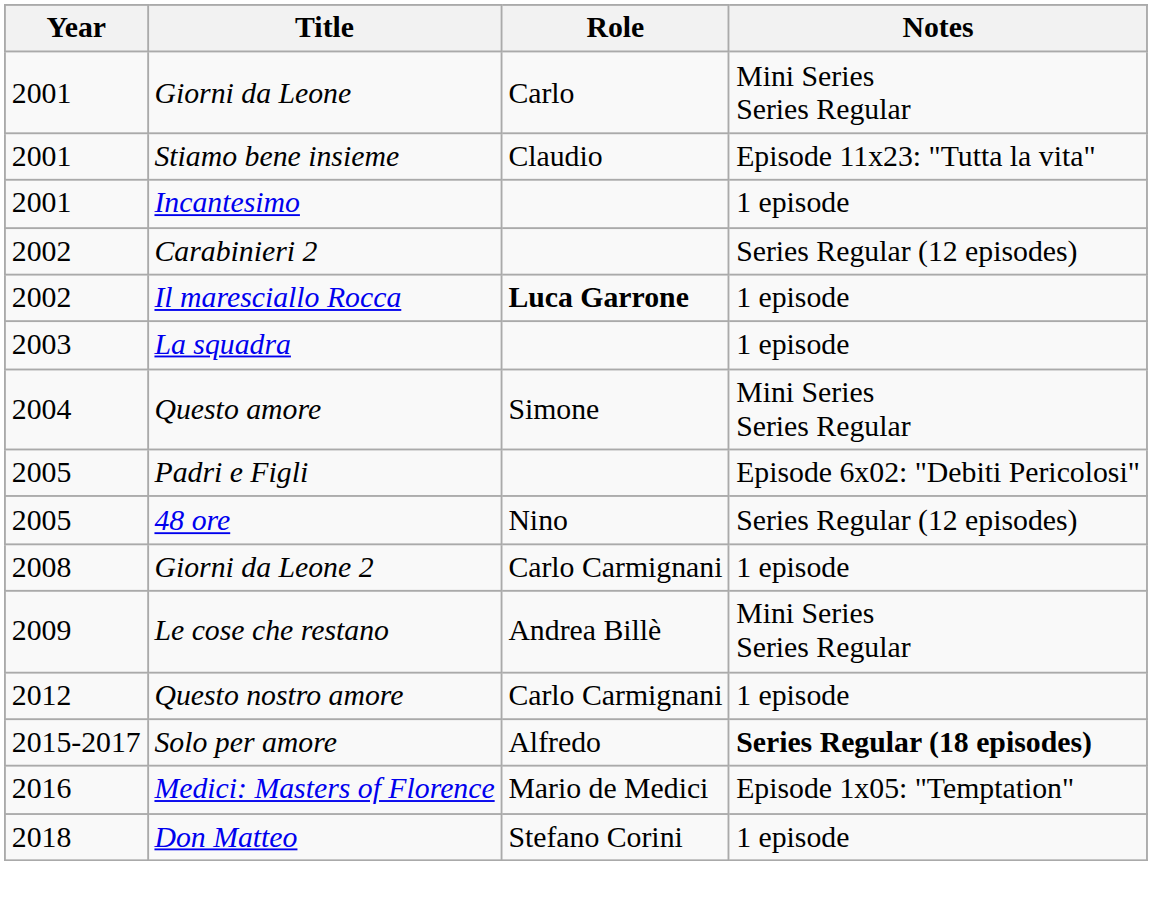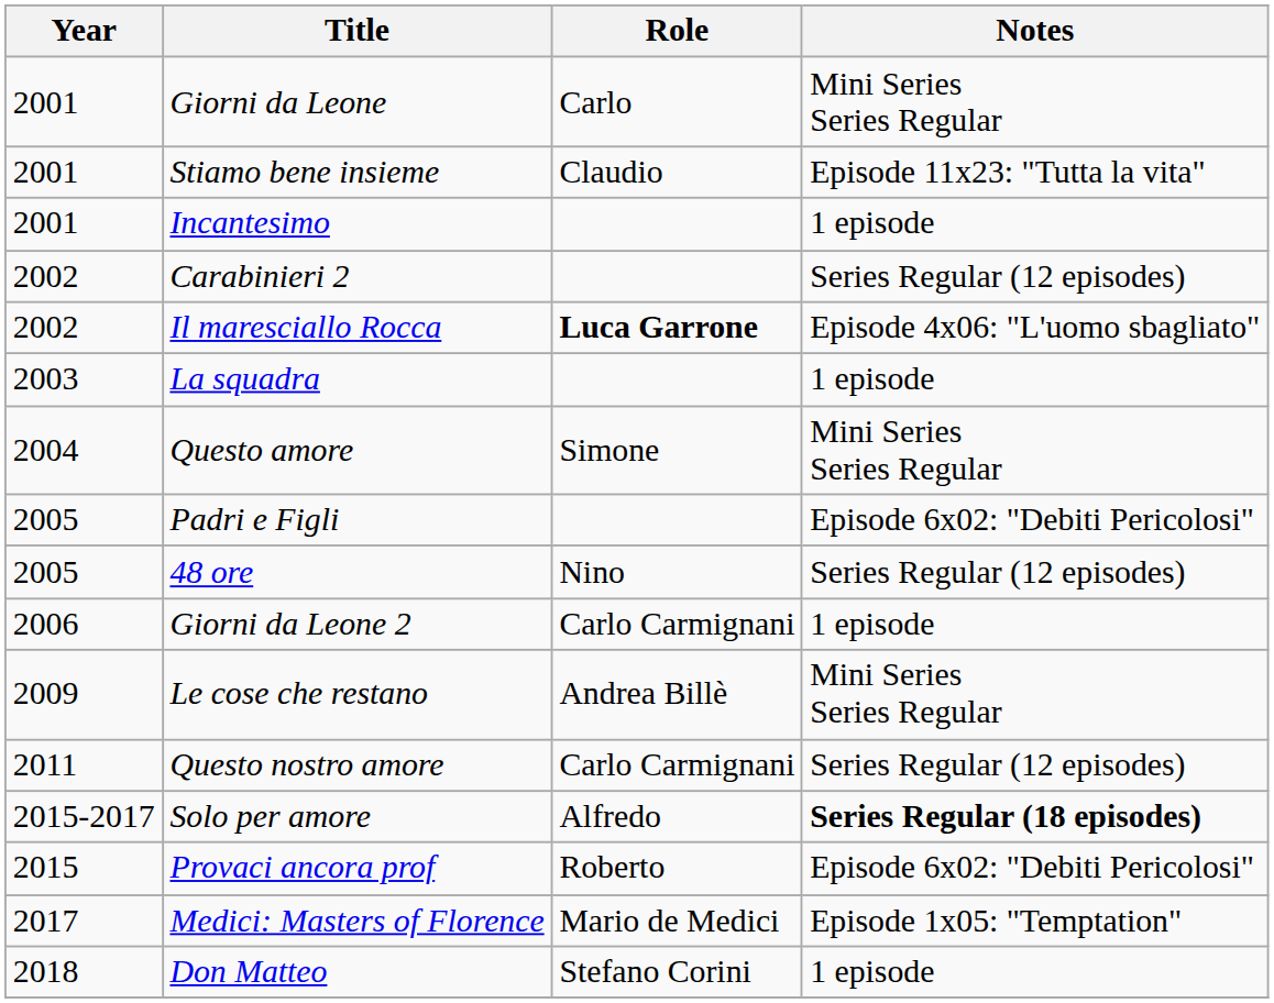Il maresciallo Rocca | Notes: 1 episode -> Episode 4x06: "L'uomo sbagliato"
Giorni da Leone 2 | Year: 2008 -> 2006
Questo nostro amore | Year: 2012 -> 2011
Questo nostro amore | Notes: 1 episode -> Series Regular (12 episodes)
+ row: 2015 | Provaci ancora prof | Roberto | Episode 6x02: "Debiti Pericolosi"
Medici: Masters of Florence | Year: 2016 -> 2017
